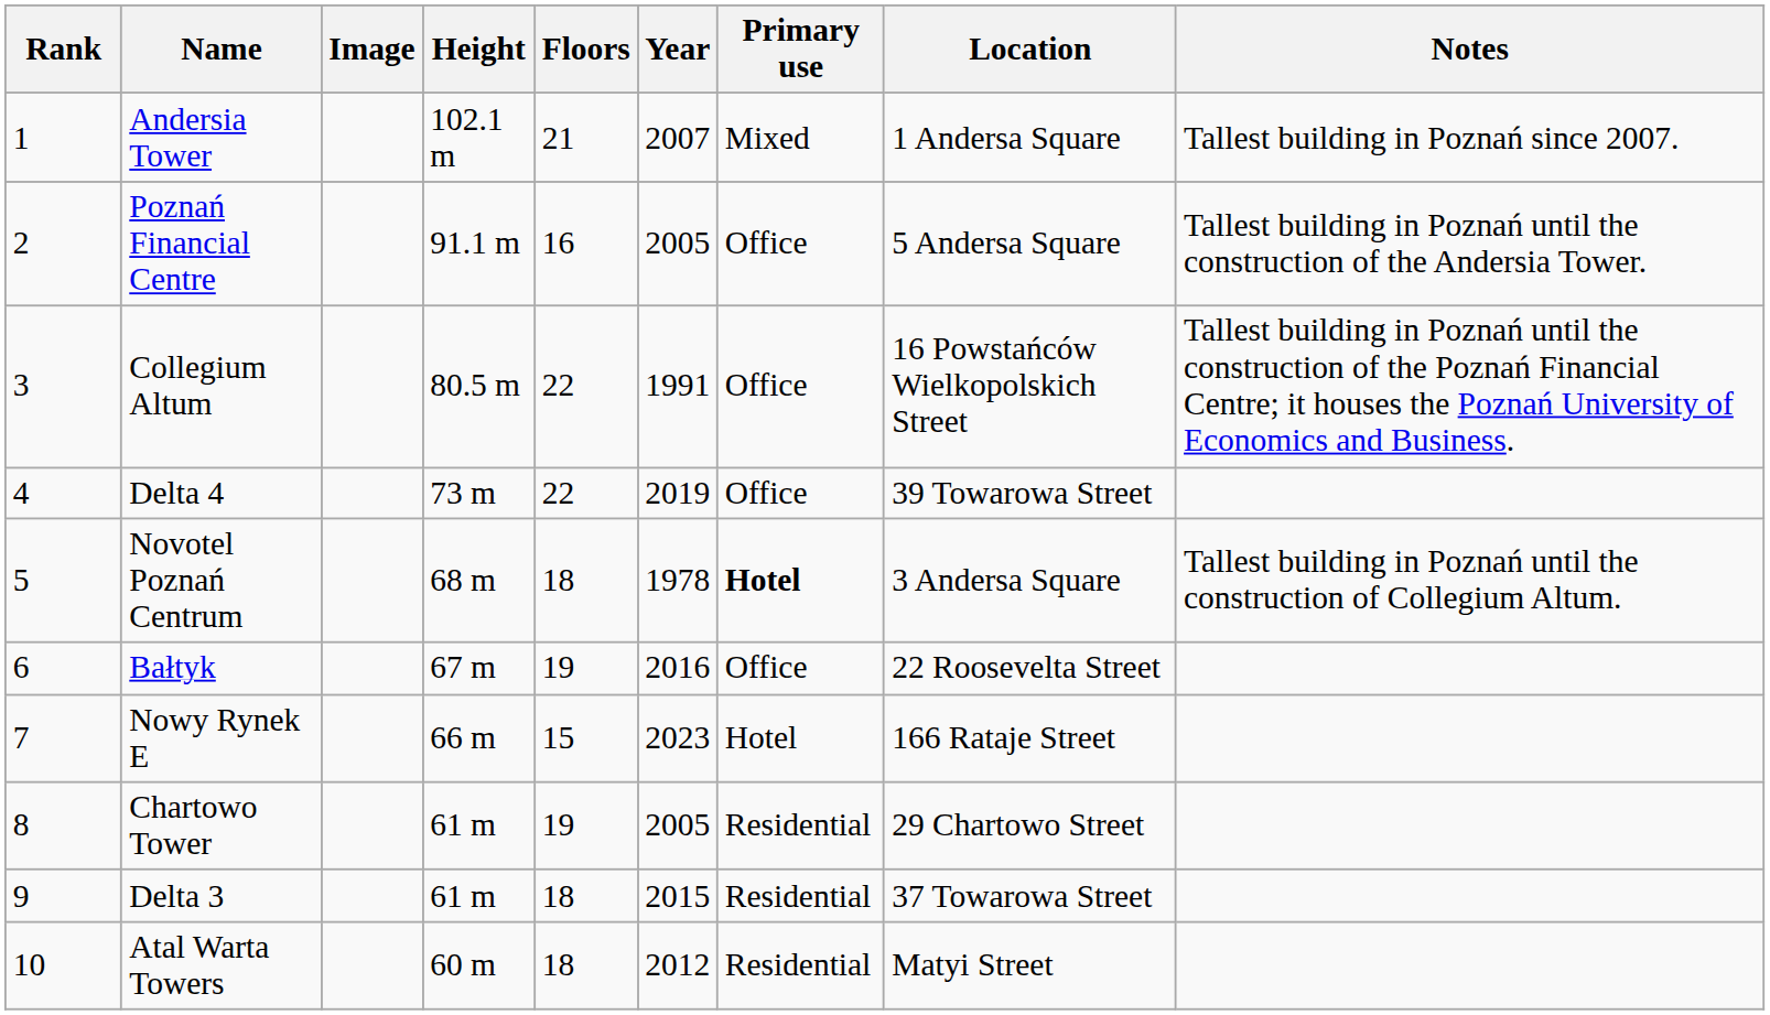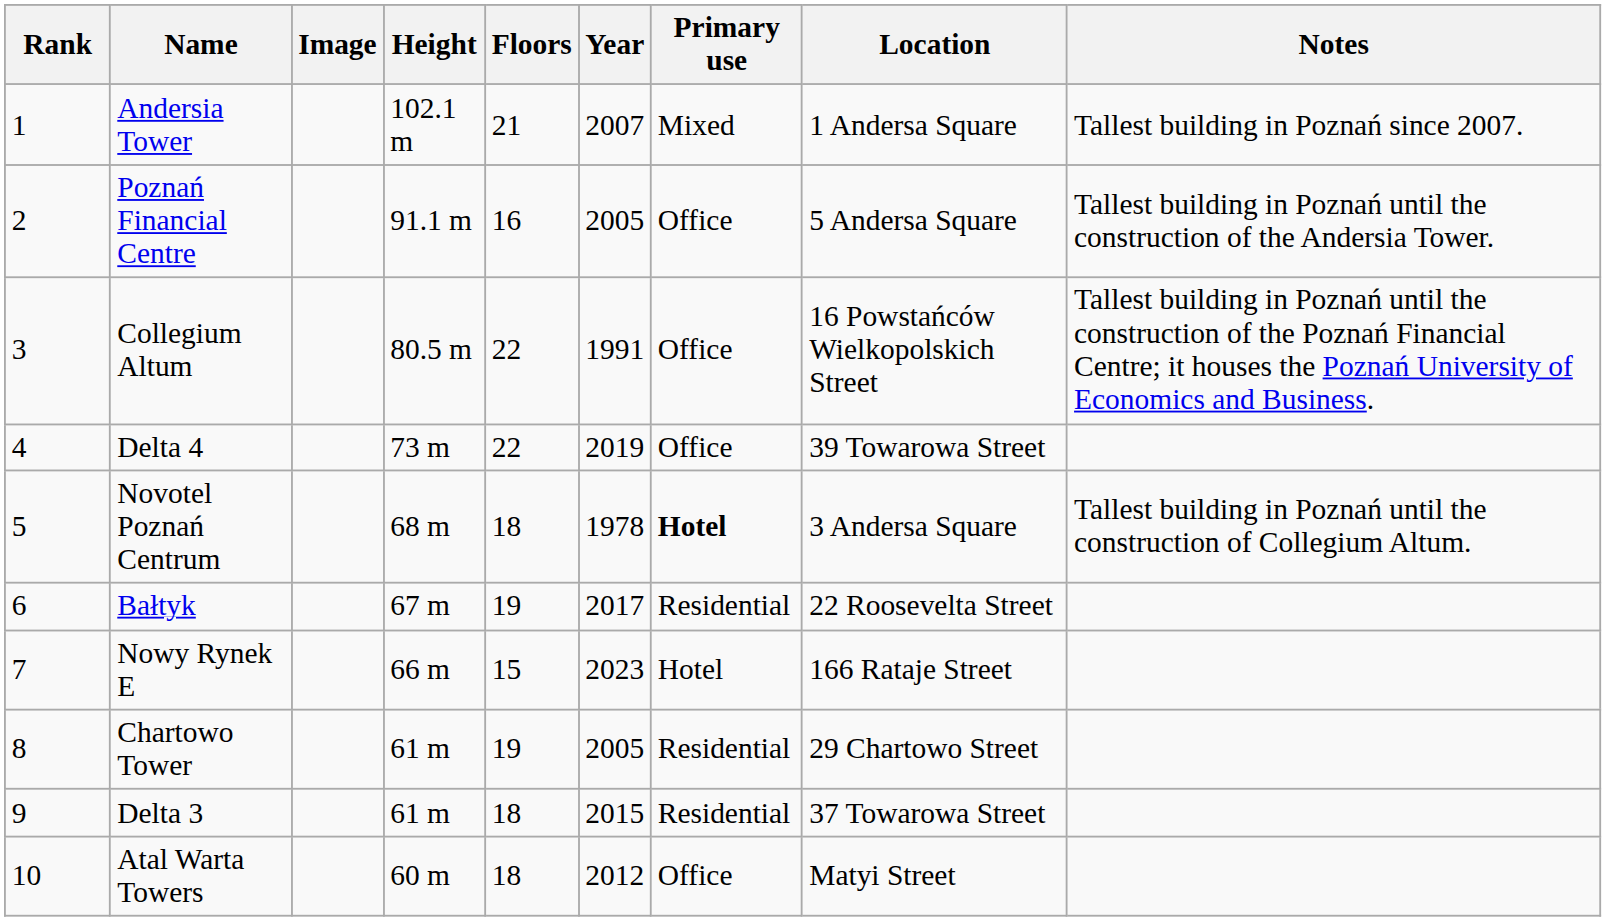Bałtyk | Year: 2016 -> 2017
Bałtyk | Primary use: Office -> Residential
Atal Warta Towers | Primary use: Residential -> Office
